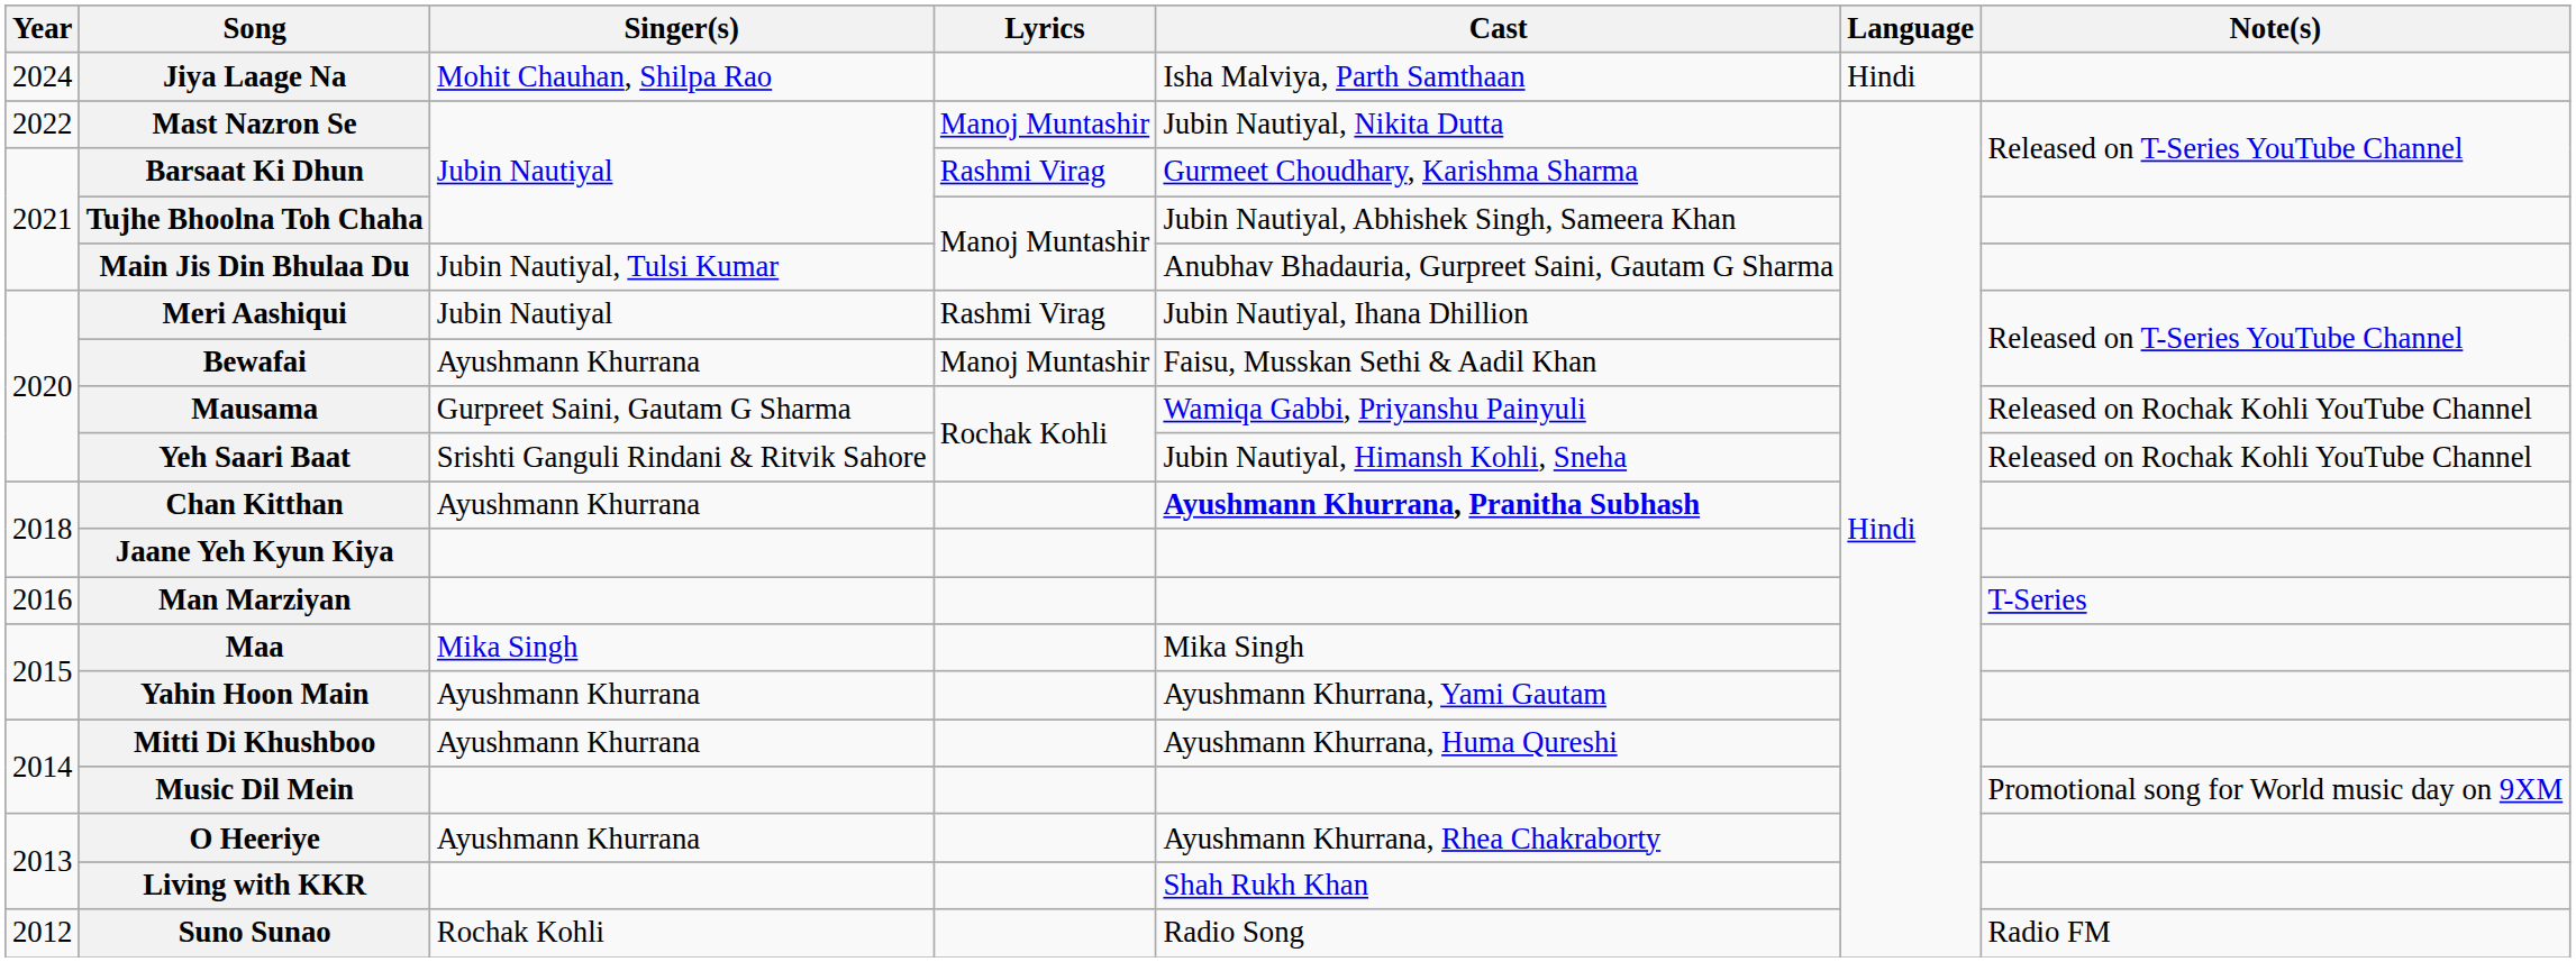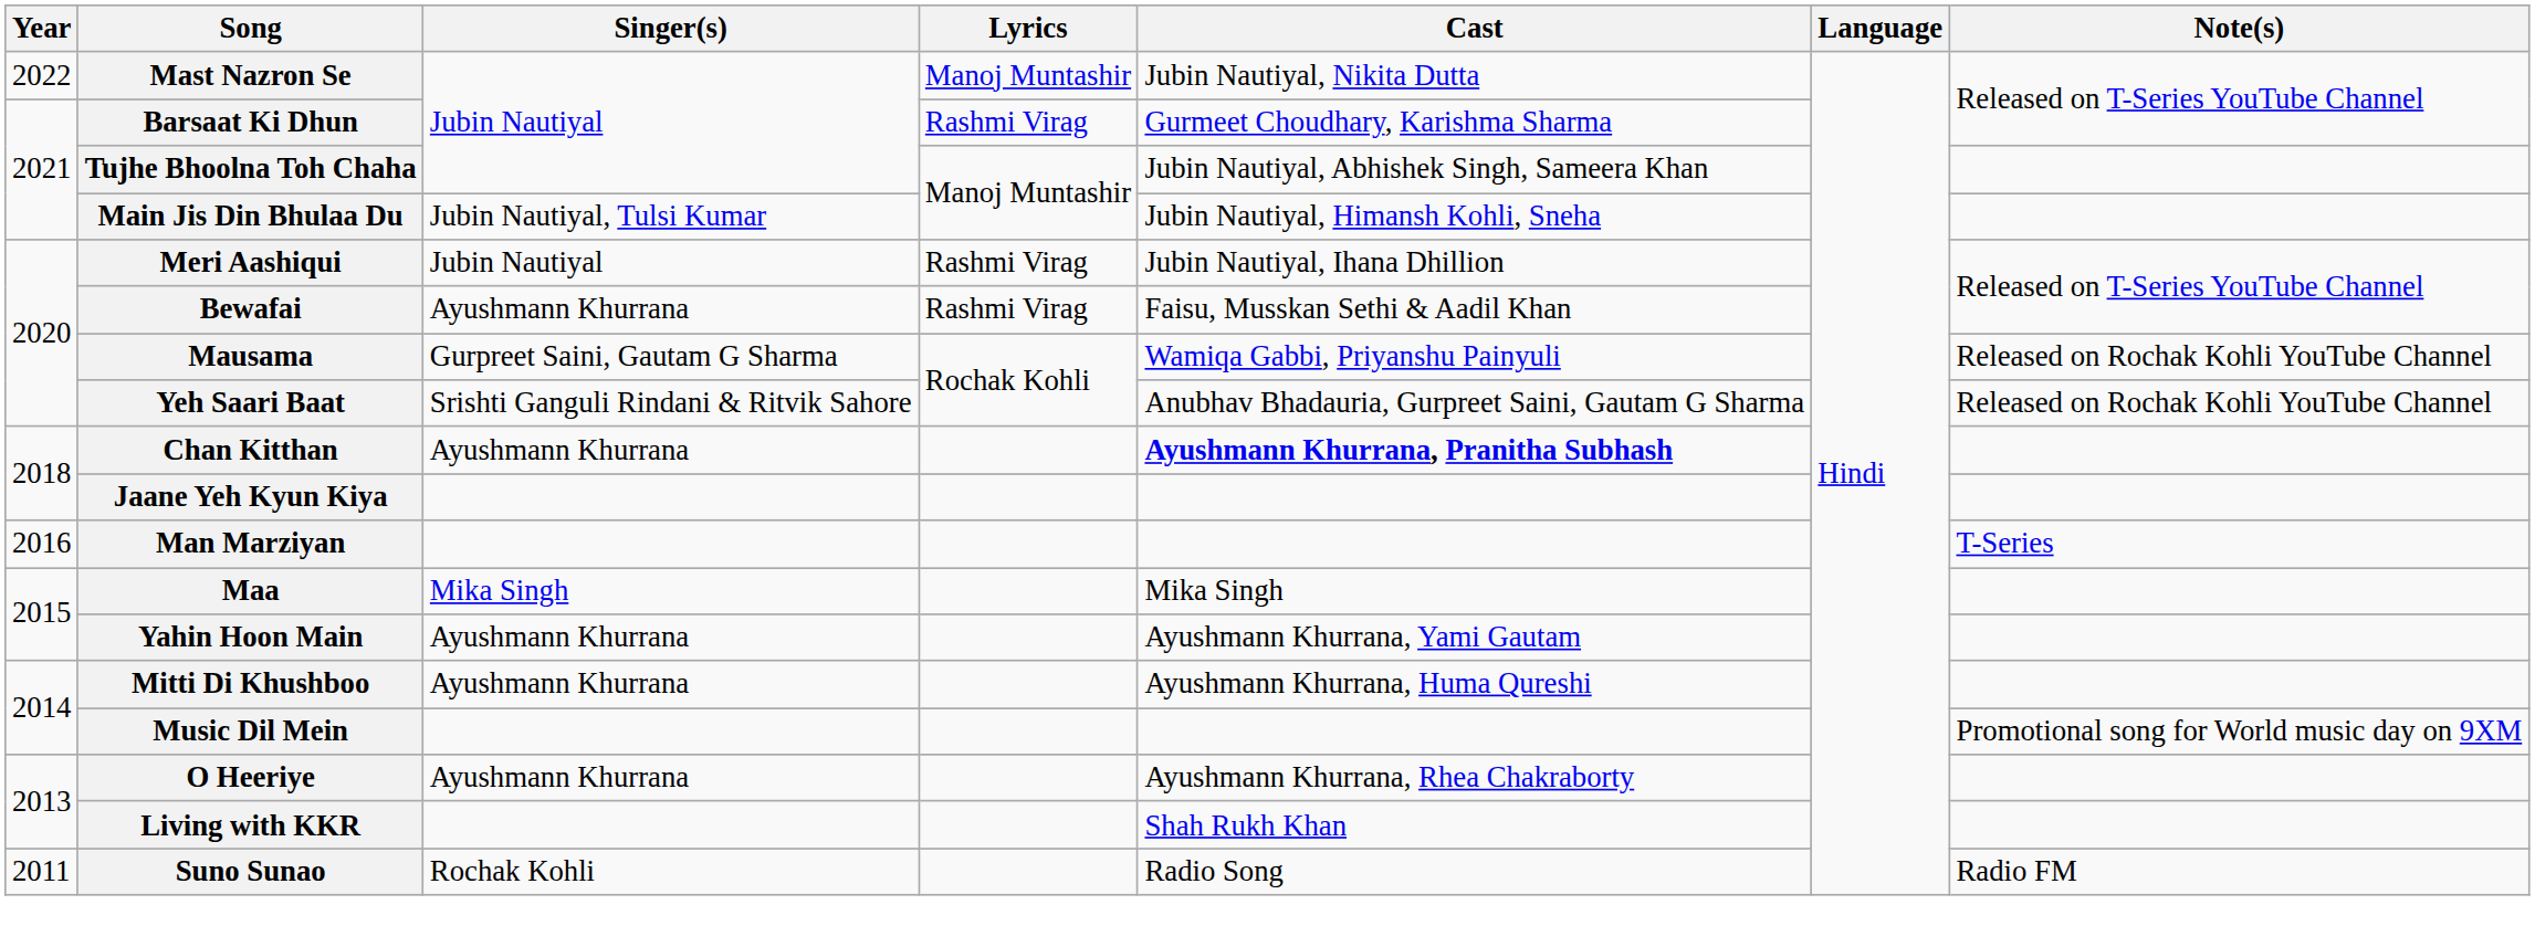- row: 2024 | Jiya Laage Na | Mohit Chauhan, Shilpa Rao | Isha Malviya, Parth Samthaan | Hindi
Main Jis Din Bhulaa Du | Cast: Anubhav Bhadauria, Gurpreet Saini, Gautam G Sharma -> Jubin Nautiyal, Himansh Kohli, Sneha
Bewafai | Lyrics: Manoj Muntashir -> Rashmi Virag
Yeh Saari Baat | Cast: Jubin Nautiyal, Himansh Kohli, Sneha -> Anubhav Bhadauria, Gurpreet Saini, Gautam G Sharma
Suno Sunao | Year: 2012 -> 2011
